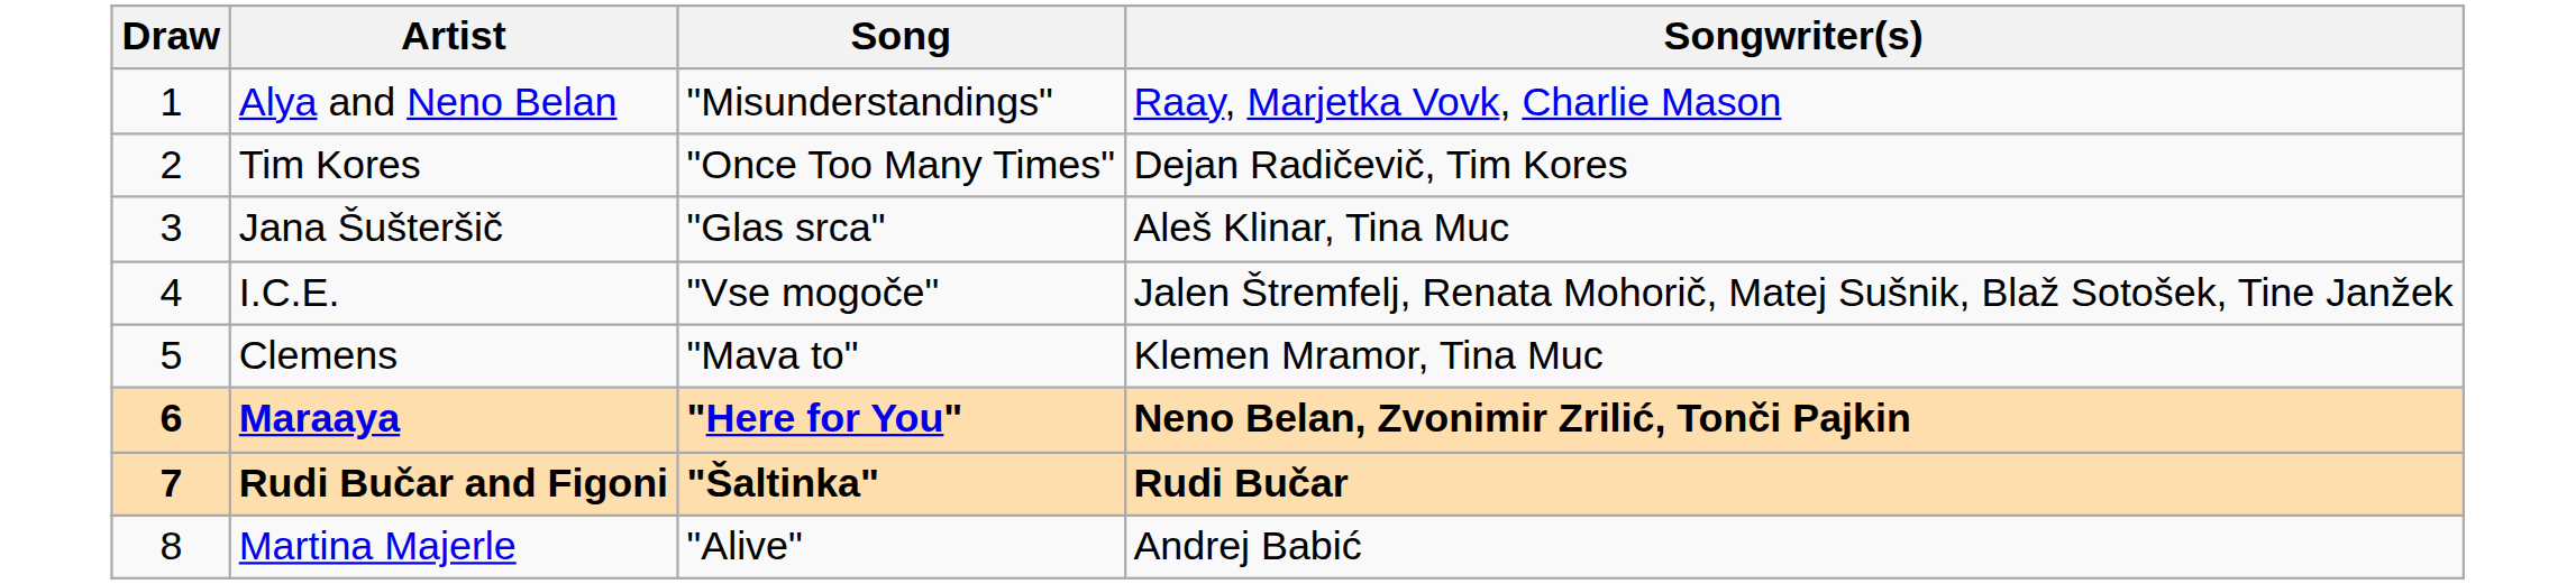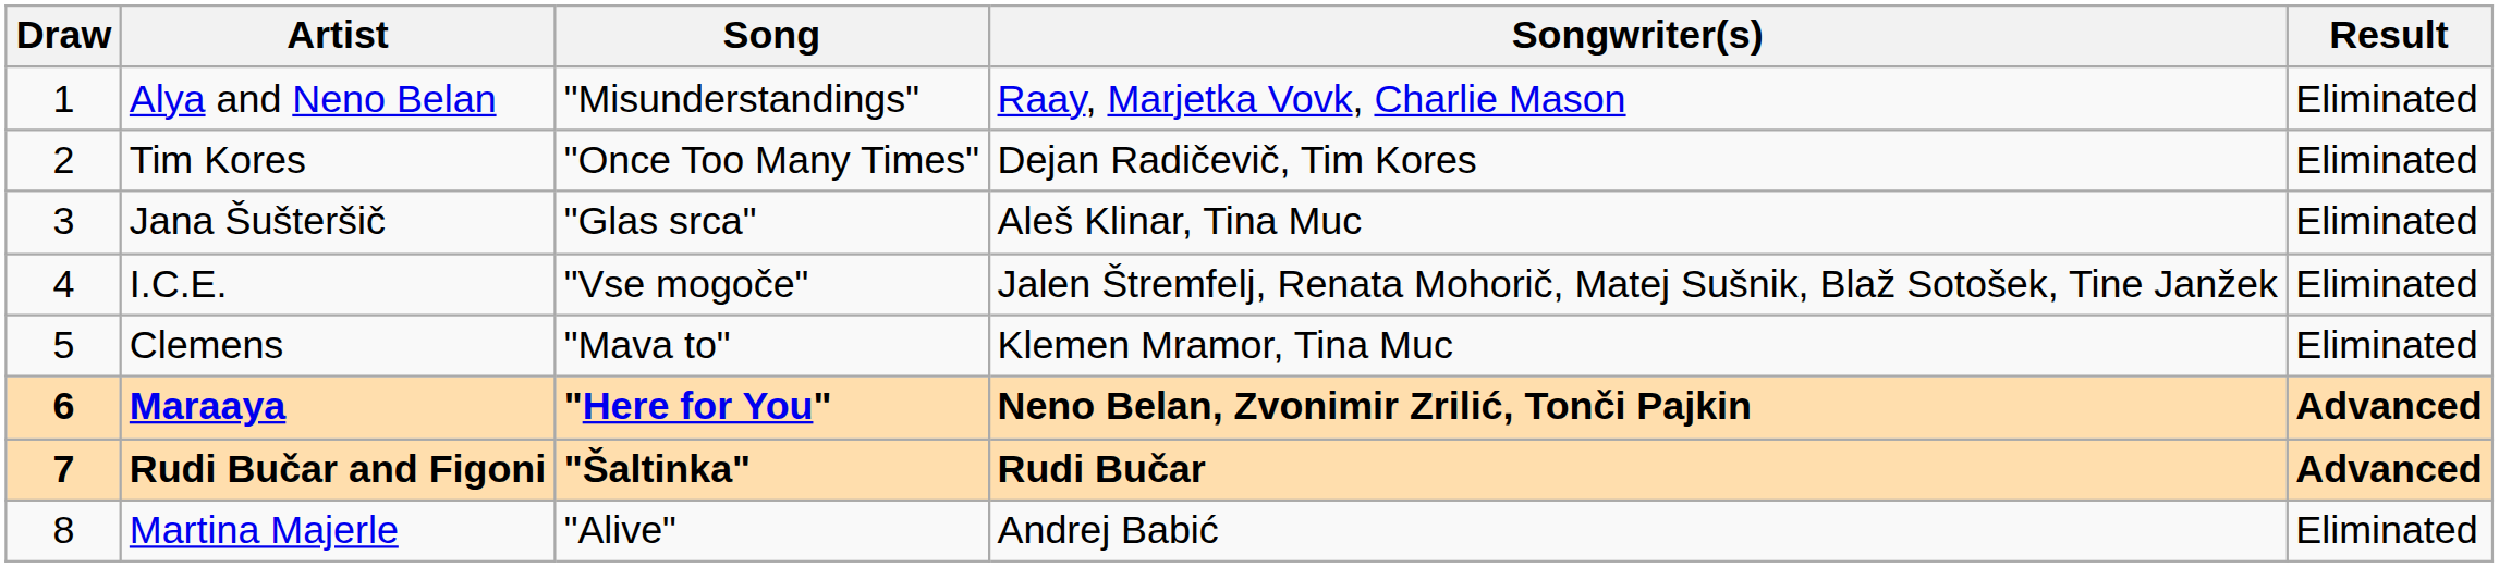+ column: Result | Eliminated | Eliminated | Eliminated | Eliminated | Eliminated | Advanced | Advanced | Eliminated
